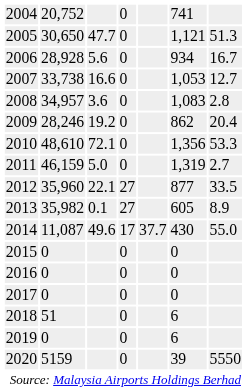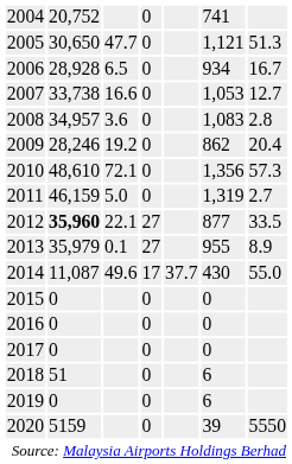2006 | column 3: 5.6 -> 6.5
2010 | column 7: 53.3 -> 57.3
2012 | column 2: normal -> bold
2013 | column 2: 35,982 -> 35,979
2013 | column 6: 605 -> 955
